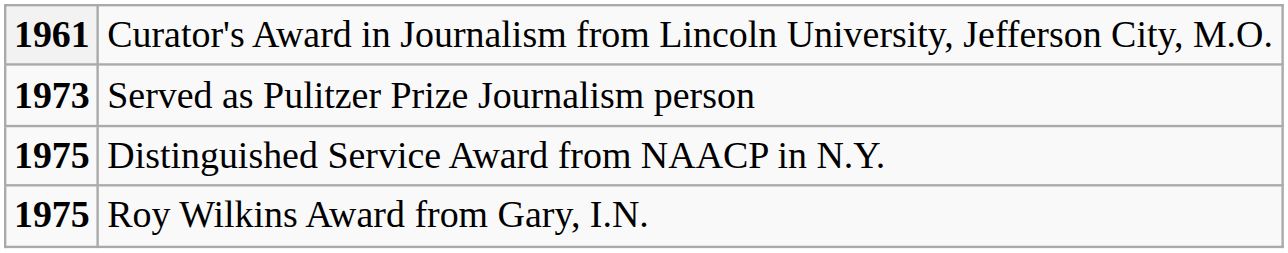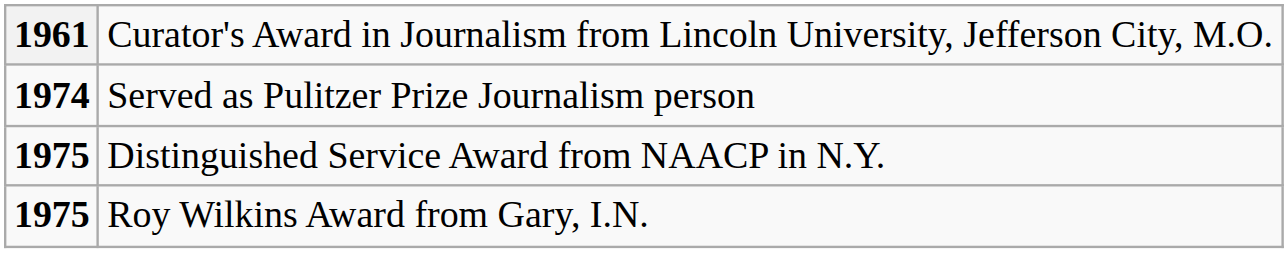Served as Pulitzer Prize Journalism person | column 1: 1973 -> 1974
